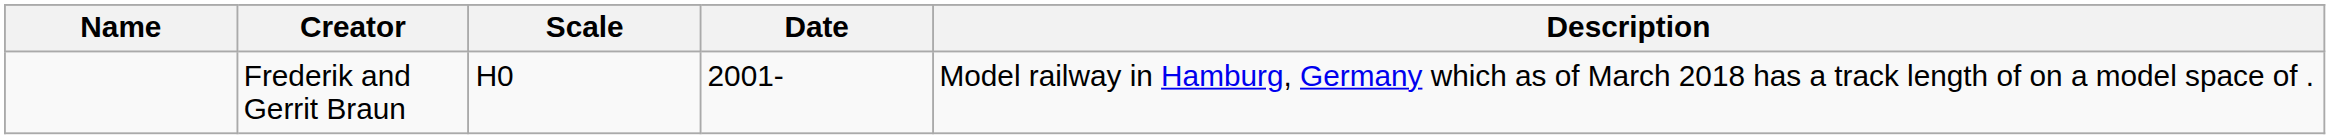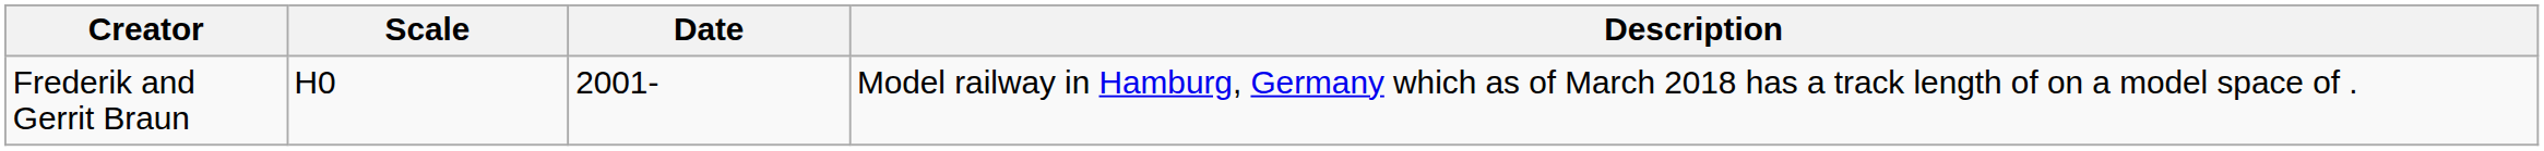- column: Name
